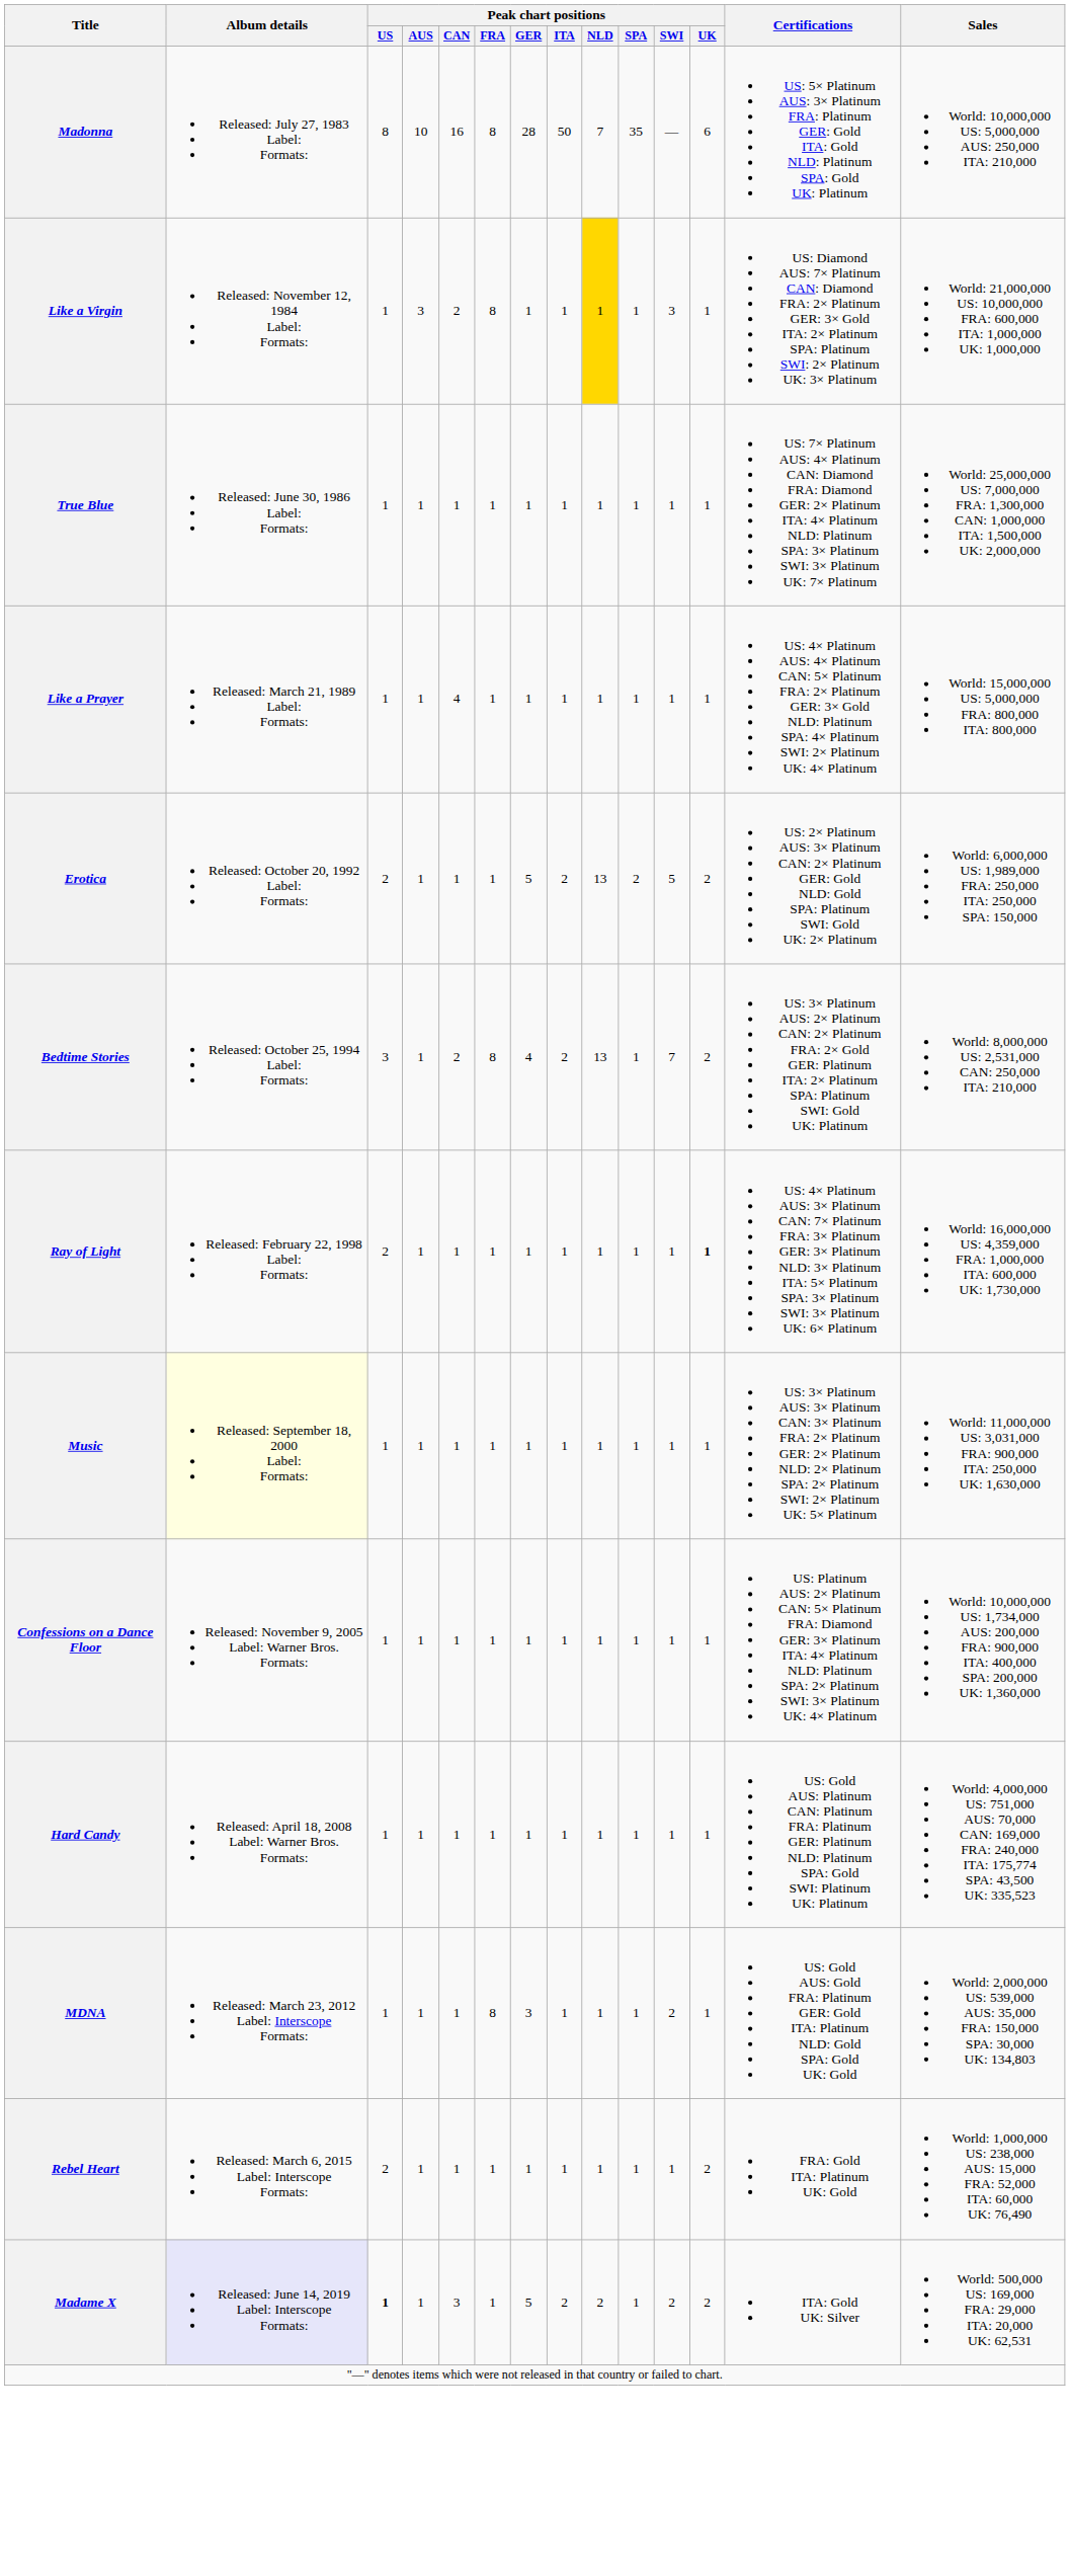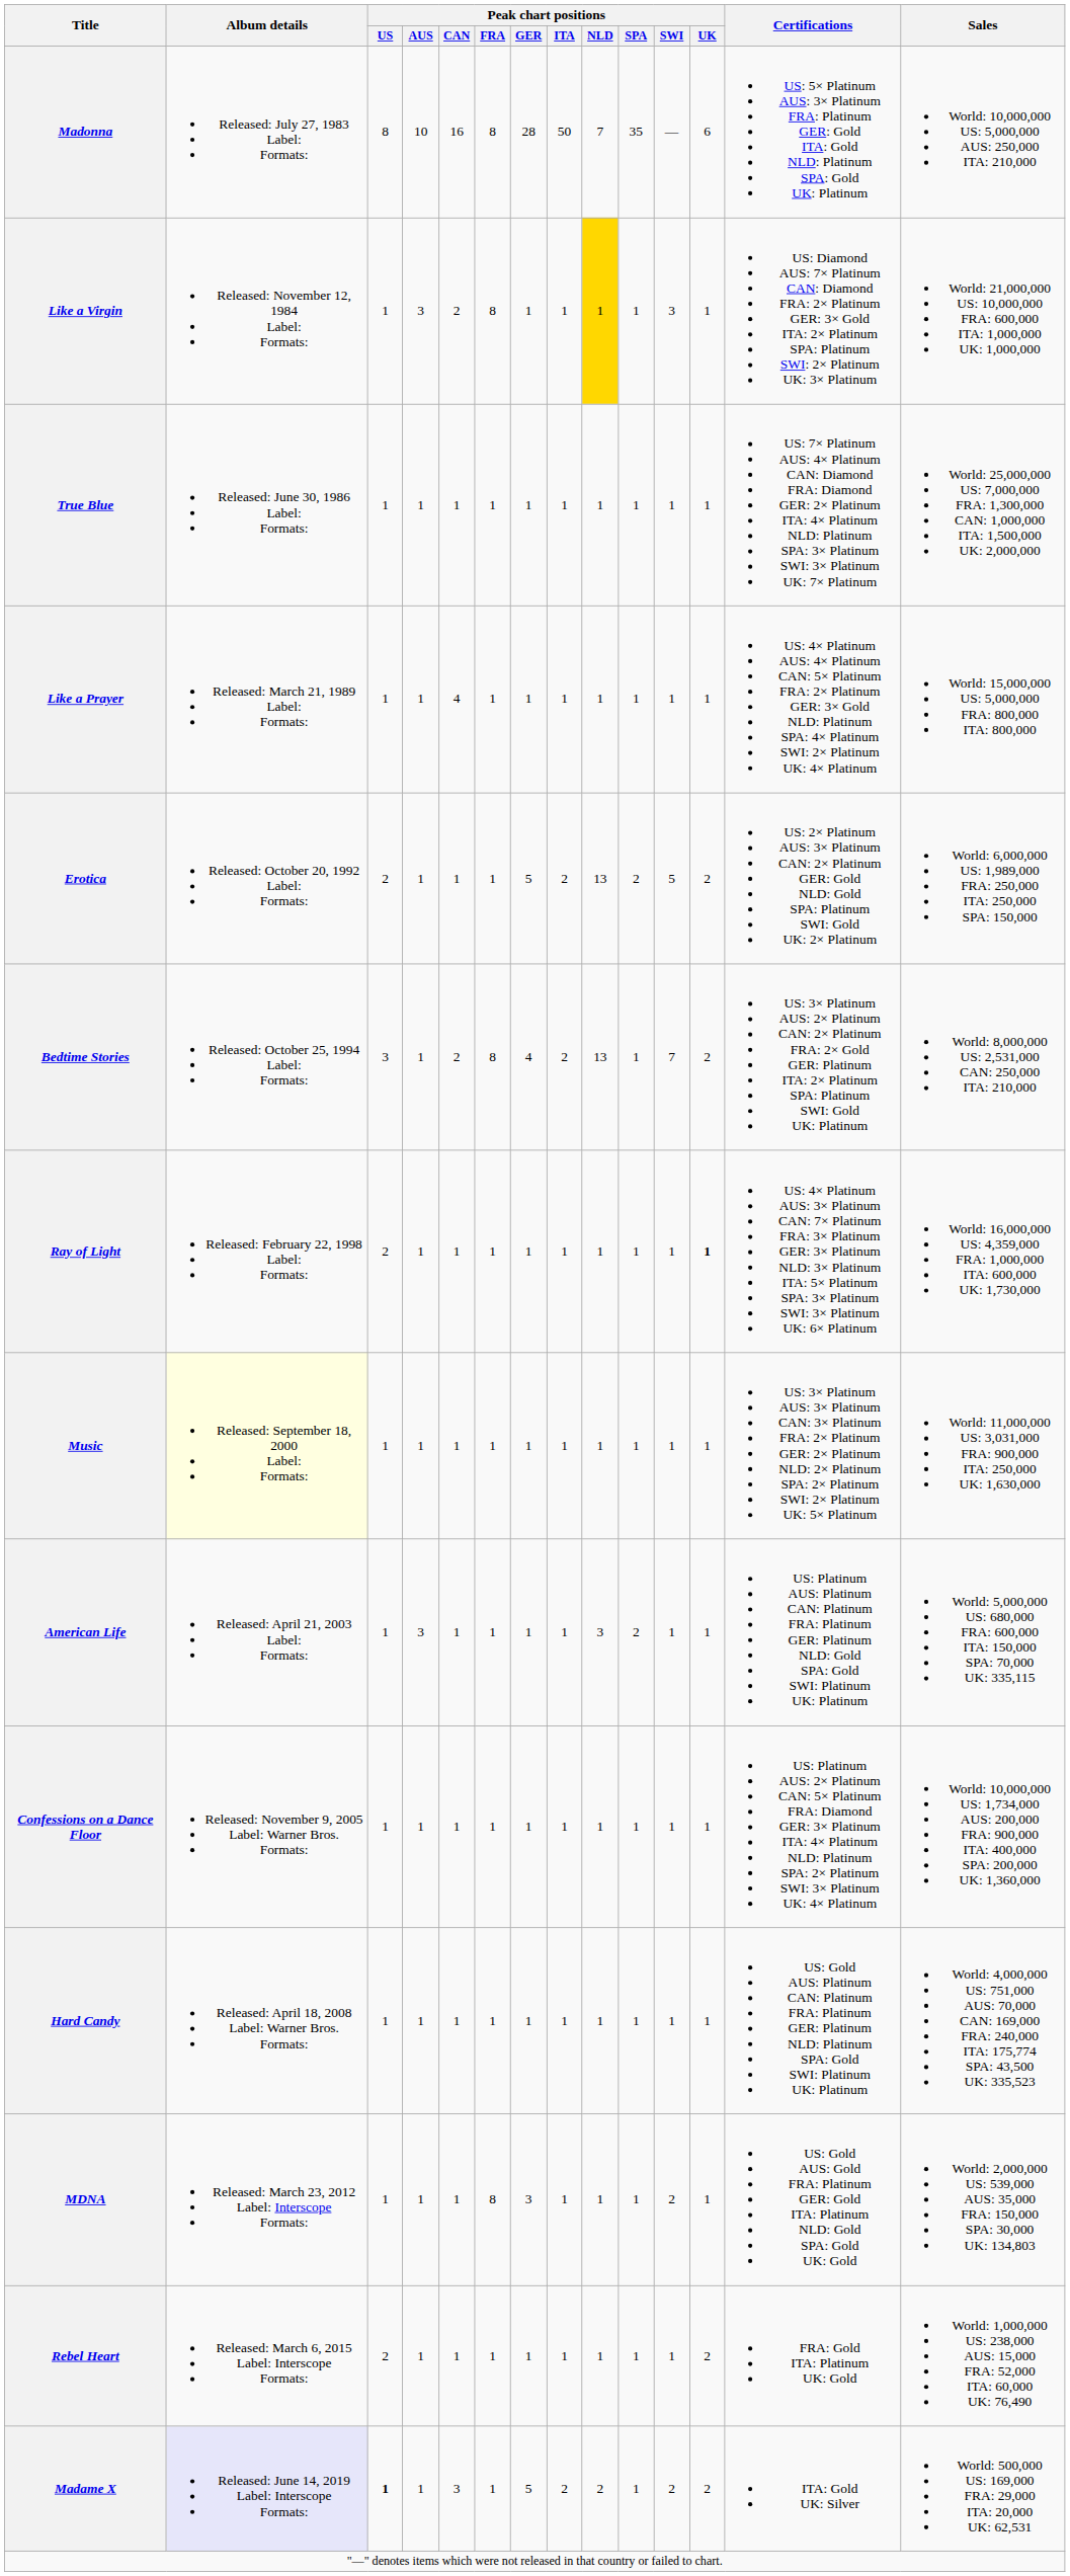+ row: American Life | Released: April 21, 2003 Label: Formats: | 1 | 3 | 1 | 1 | 1 | 1 | 3 | 2 | 1 | 1 | US: Platinum AUS: Platinum CAN: Platinum FRA: Platinum GER: Platinum NLD: Gold SPA: Gold SWI: Platinum UK: Platinum | World: 5,000,000 US: 680,000 FRA: 600,000 ITA: 150,000 SPA: 70,000 UK: 335,115
